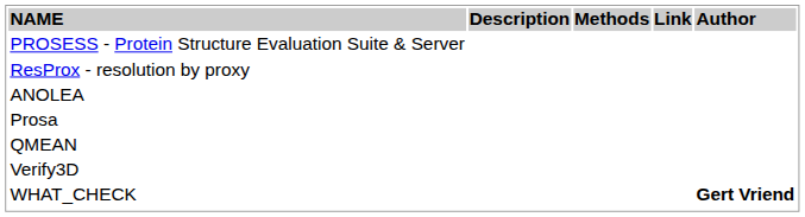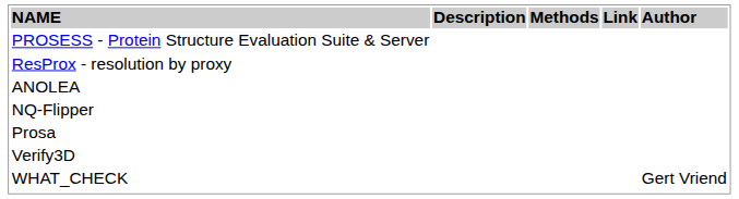+ row: NQ-Flipper
- row: QMEAN
WHAT_CHECK | Author: bold -> normal
